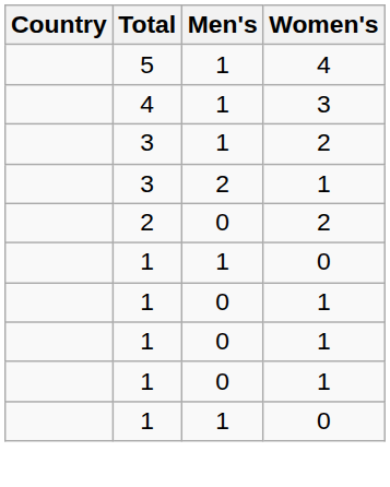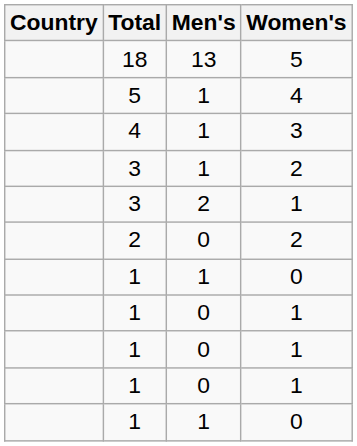+ row: 18 | 13 | 5
